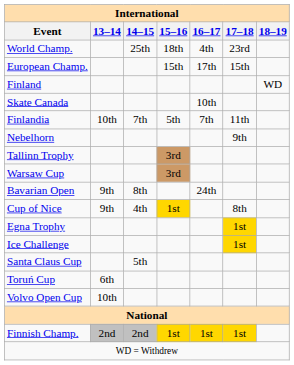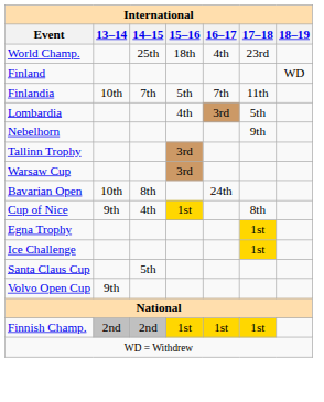- row: European Champ. | 15th | 17th | 15th
- row: Skate Canada | 10th
+ row: Lombardia | 4th | 3rd | 5th
Bavarian Open | 13–14: 9th -> 10th
- row: Toruń Cup | 6th
Volvo Open Cup | 13–14: 10th -> 9th
